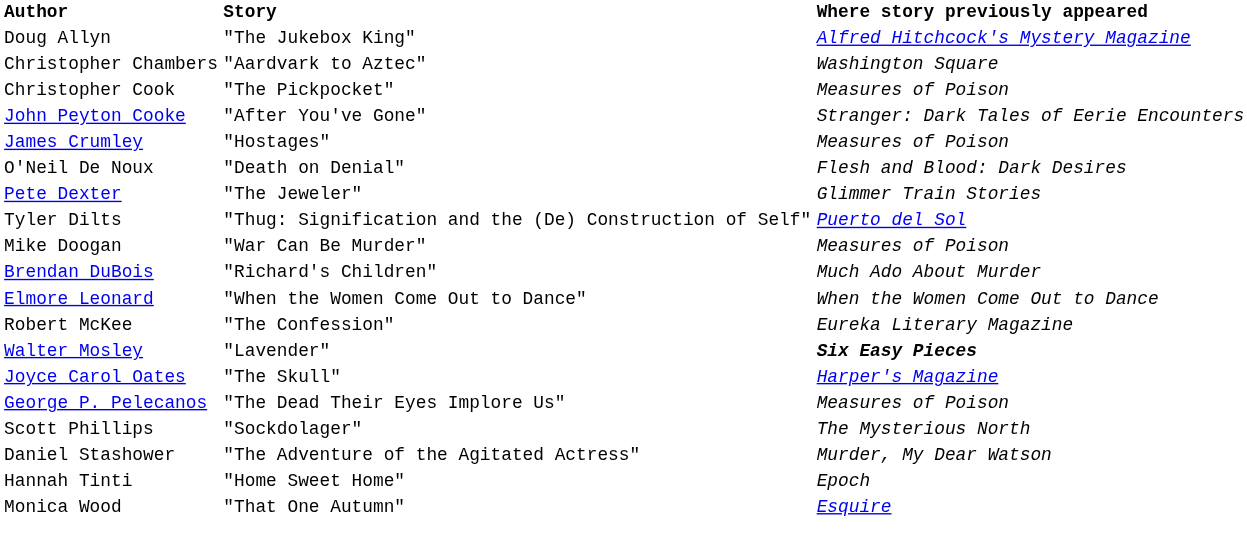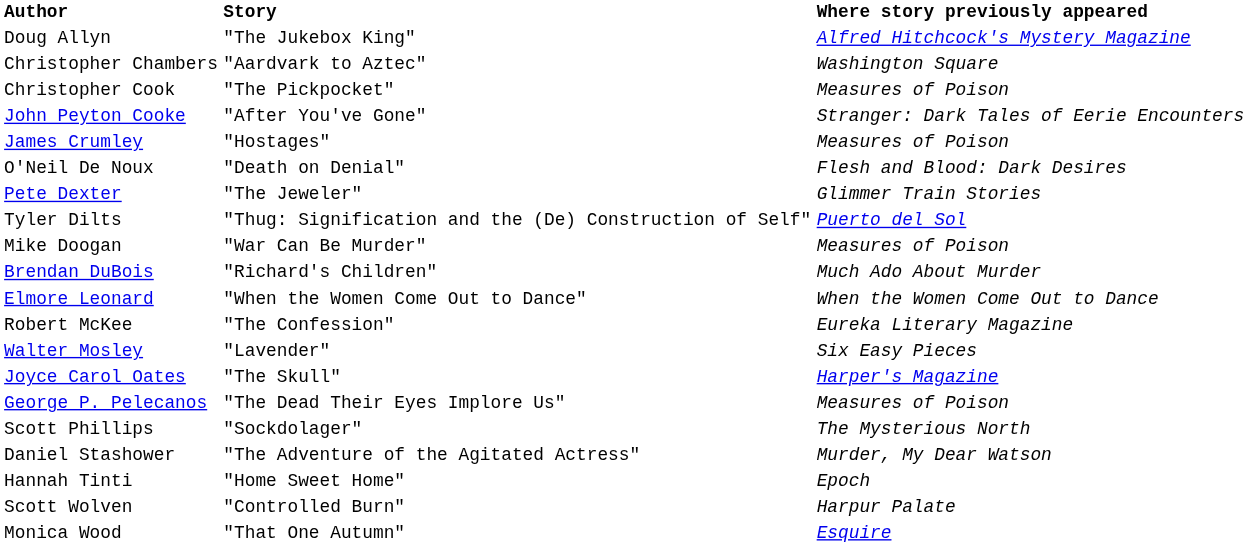Walter Mosley | Where story previously appeared: bold -> normal
+ row: Scott Wolven | "Controlled Burn" | Harpur Palate
